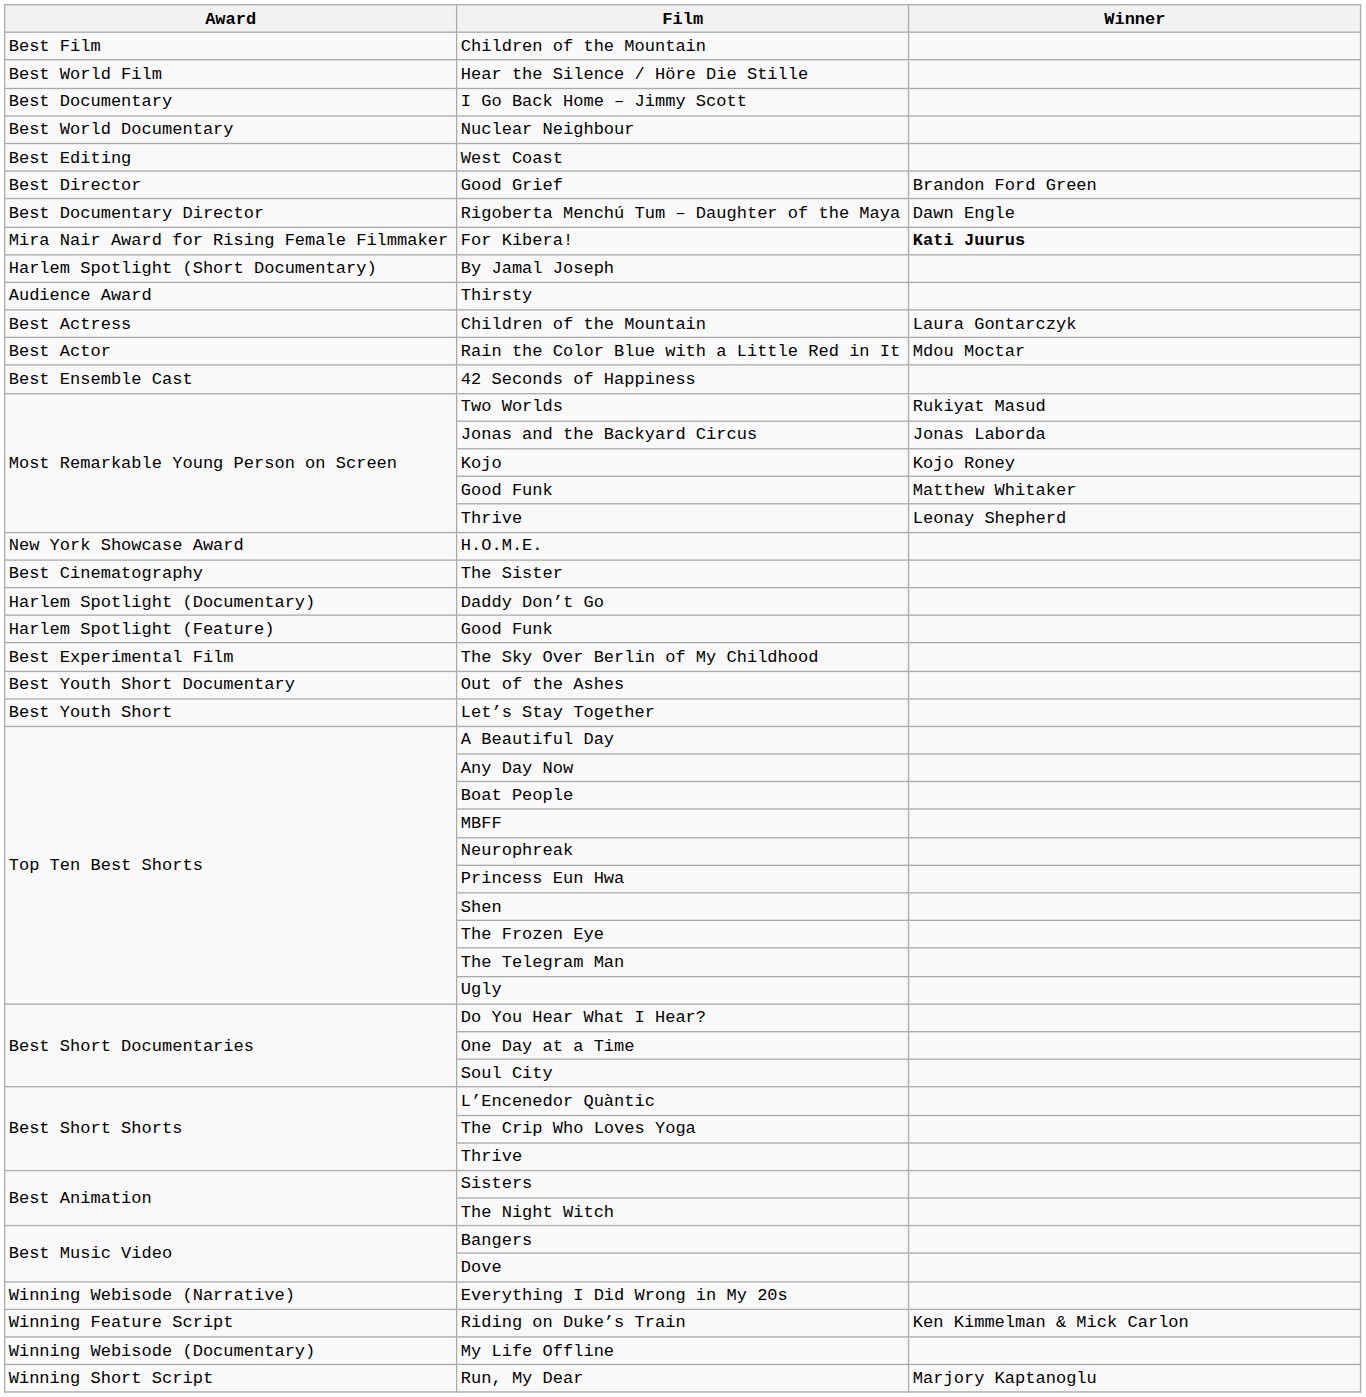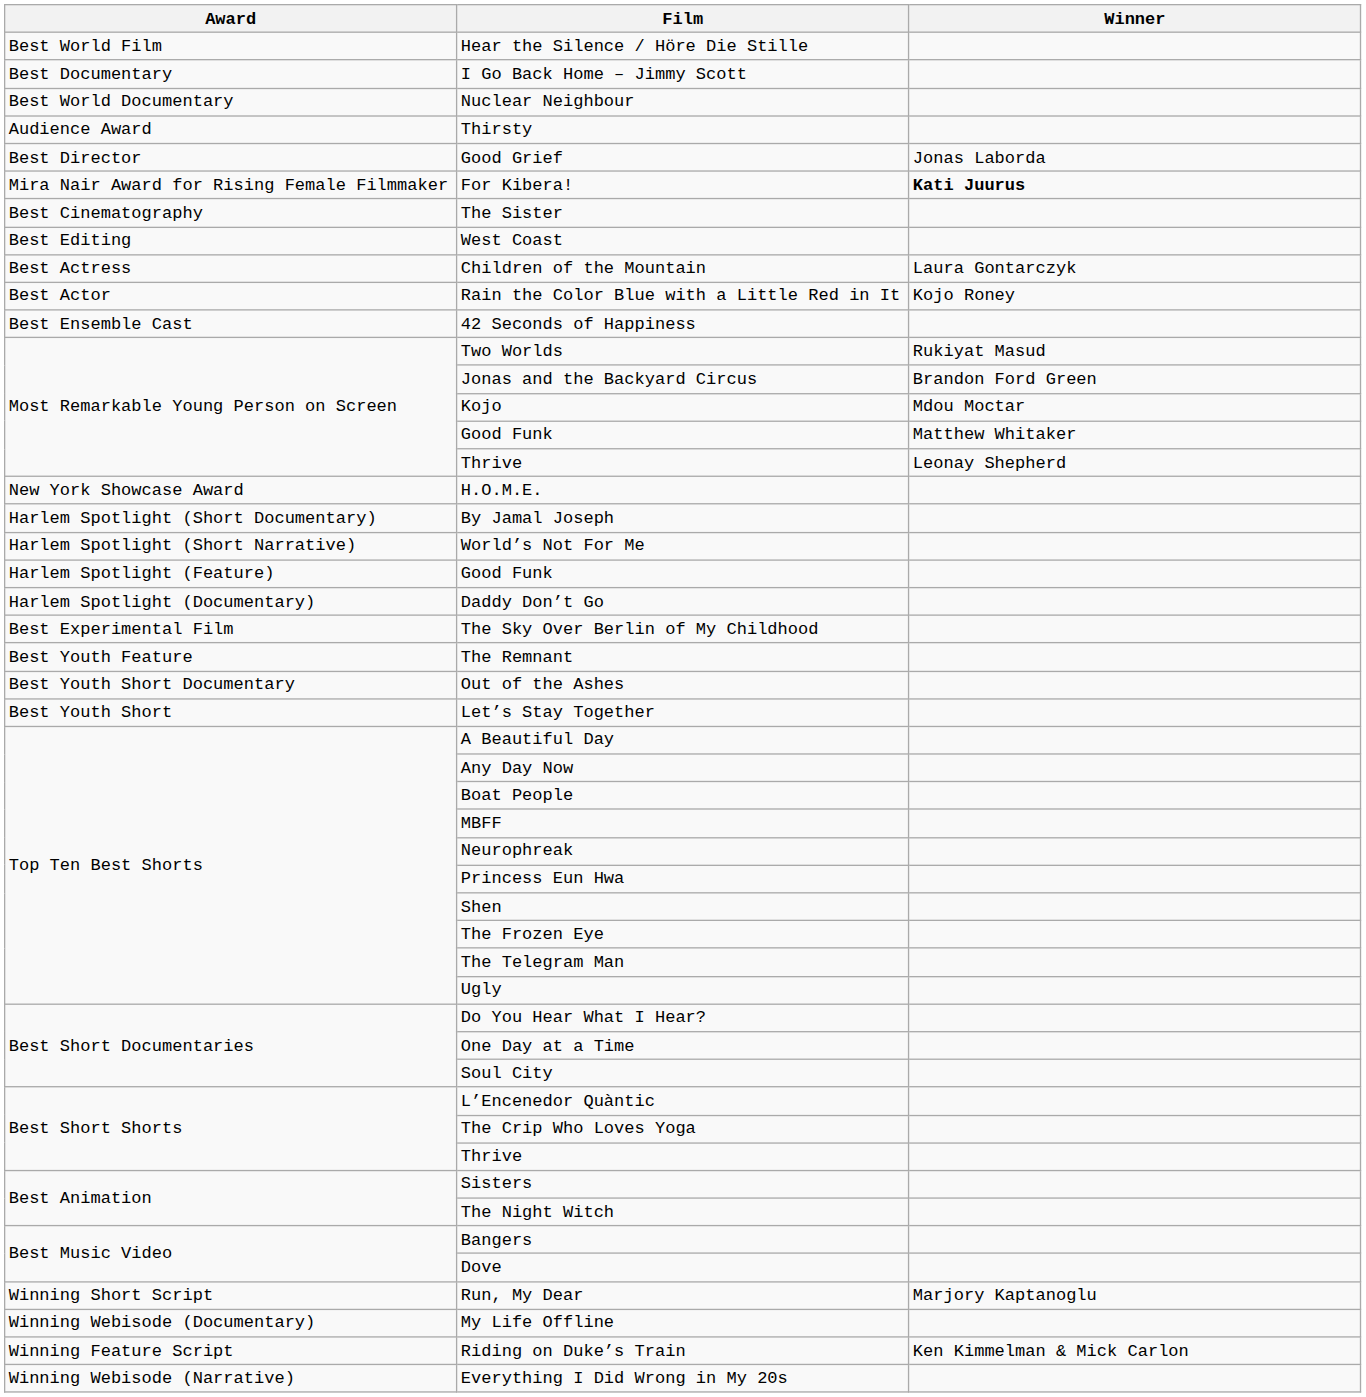- row: Best Film | Children of the Mountain
rows swapped: Thirsty <-> West Coast
Good Grief | Winner: Brandon Ford Green -> Jonas Laborda
- row: Best Documentary Director | Rigoberta Menchú Tum – Daughter of the Maya | Dawn Engle
rows swapped: The Sister <-> By Jamal Joseph
Rain the Color Blue with a Little Red in It | Winner: Mdou Moctar -> Kojo Roney
Jonas and the Backyard Circus | Winner: Jonas Laborda -> Brandon Ford Green
Kojo | Winner: Kojo Roney -> Mdou Moctar
+ row: Harlem Spotlight (Short Narrative) | World’s Not For Me
rows swapped: Harlem Spotlight (Feature) / Good Funk <-> Daddy Don’t Go
+ row: Best Youth Feature | The Remnant
rows swapped: Everything I Did Wrong in My 20s <-> Run, My Dear
rows swapped: My Life Offline <-> Riding on Duke’s Train
